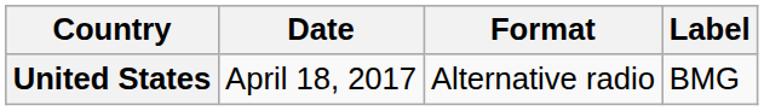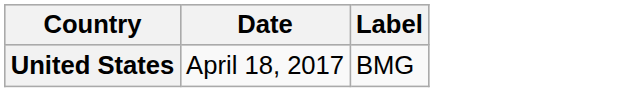- column: Format | Alternative radio
